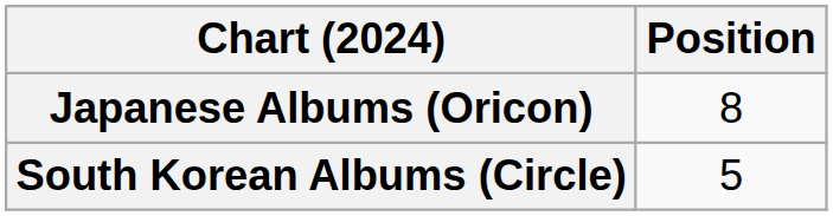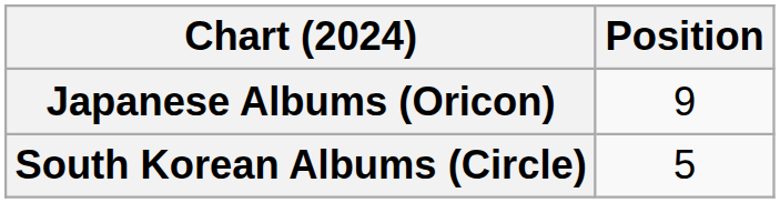Japanese Albums (Oricon) | Position: 8 -> 9
